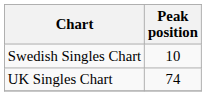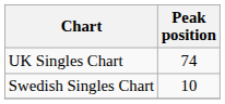rows swapped: Swedish Singles Chart <-> UK Singles Chart
